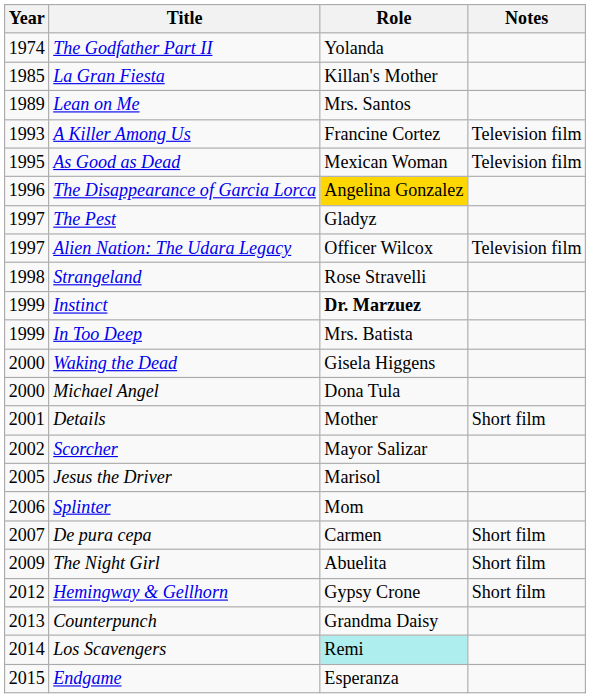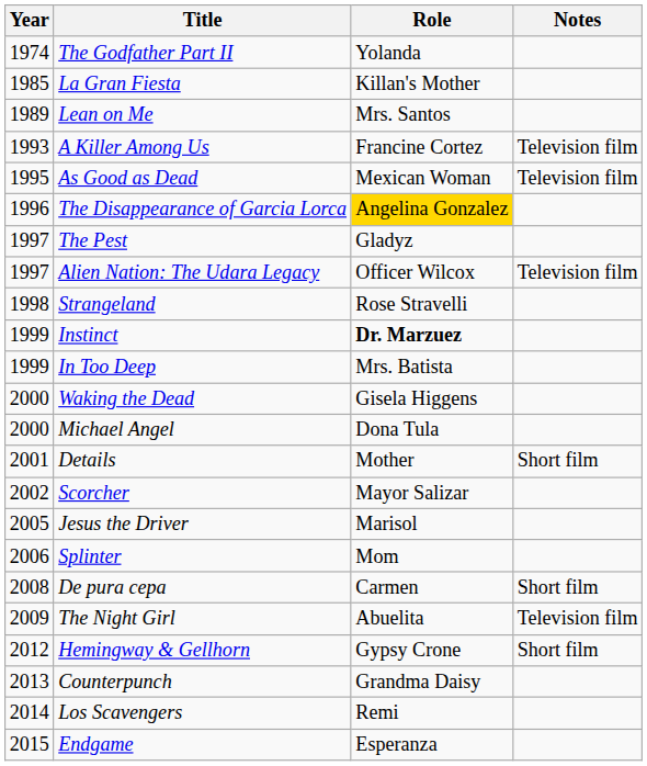De pura cepa | Year: 2007 -> 2008
The Night Girl | Notes: Short film -> Television film
Los Scavengers | Role: paleturquoise background -> no background
